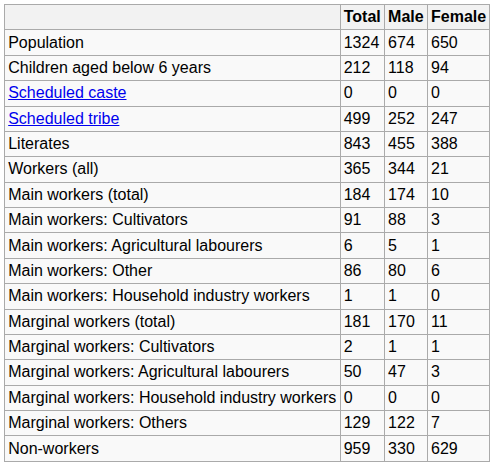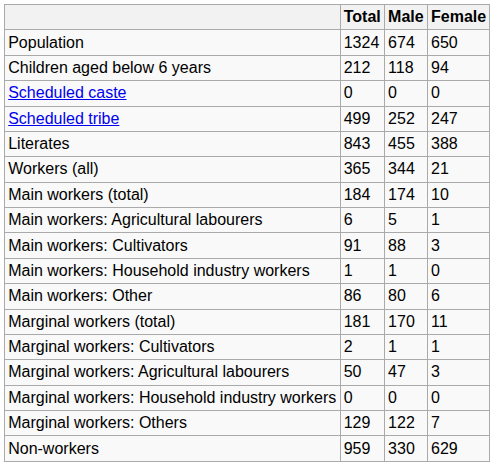rows swapped: Main workers: Cultivators <-> Main workers: Agricultural labourers
rows swapped: Main workers: Household industry workers <-> Main workers: Other
